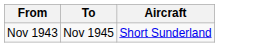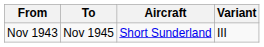+ column: Variant | III
